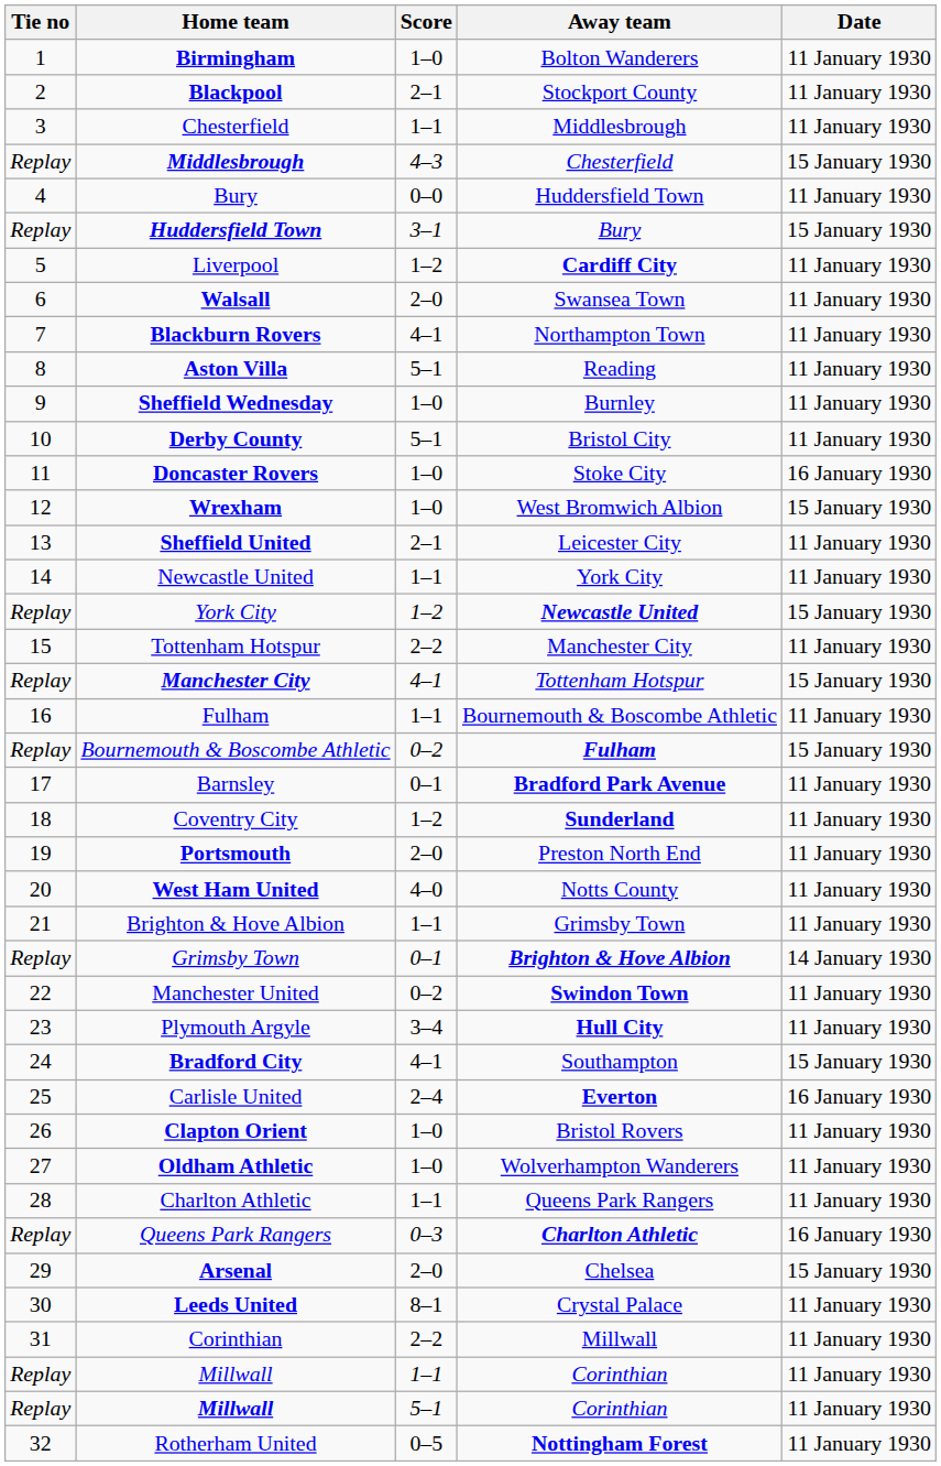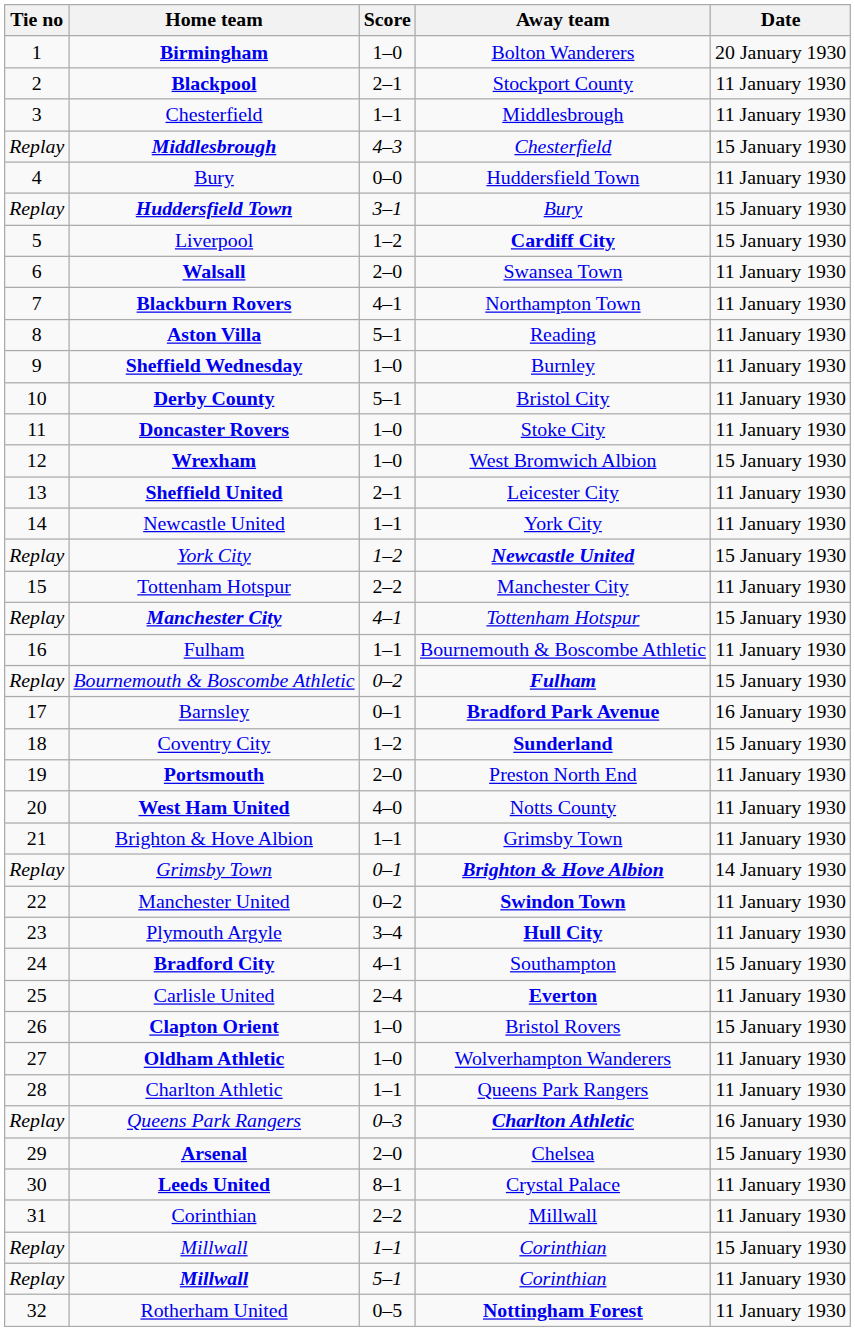Birmingham | Date: 11 January 1930 -> 20 January 1930
Liverpool | Date: 11 January 1930 -> 15 January 1930
Doncaster Rovers | Date: 16 January 1930 -> 11 January 1930
Barnsley | Date: 11 January 1930 -> 16 January 1930
Coventry City | Date: 11 January 1930 -> 15 January 1930
Carlisle United | Date: 16 January 1930 -> 11 January 1930
Clapton Orient | Date: 11 January 1930 -> 15 January 1930
Millwall / 1–1 | Date: 11 January 1930 -> 15 January 1930
